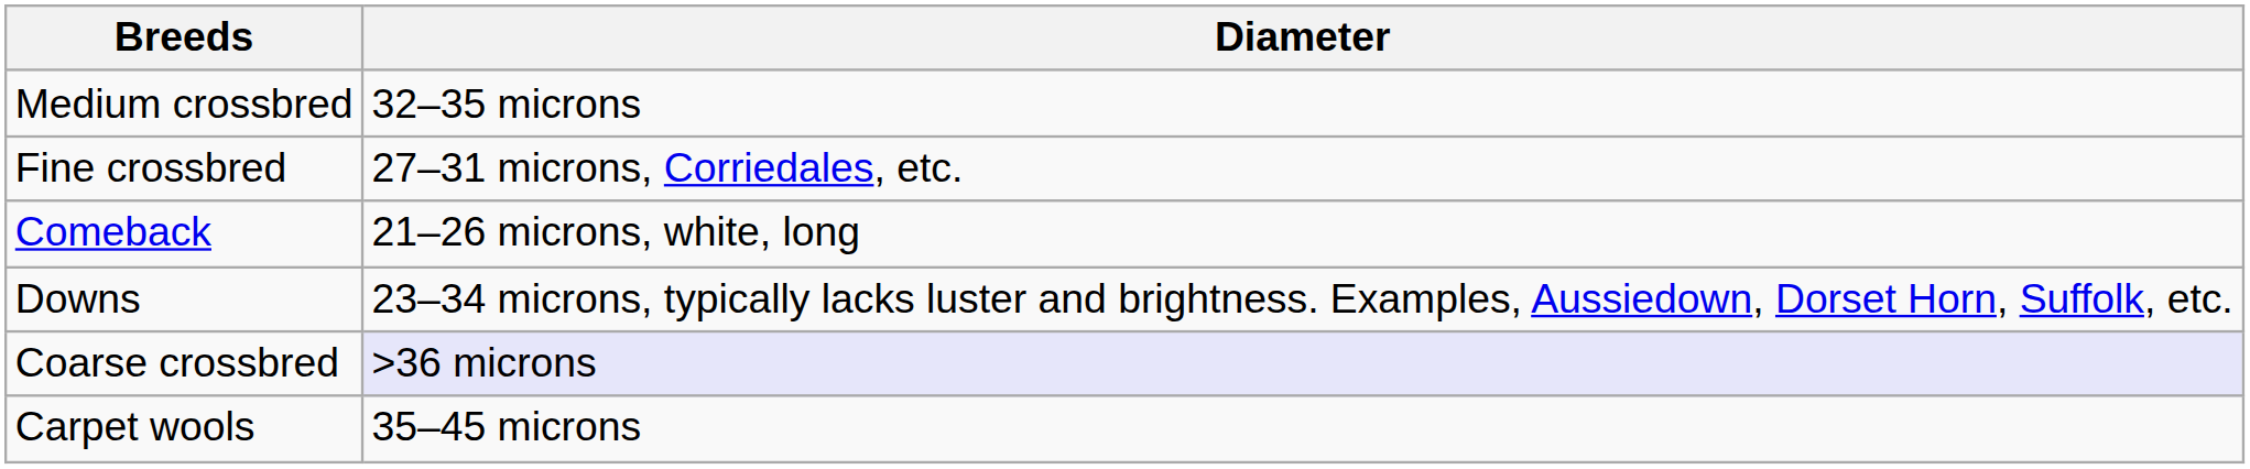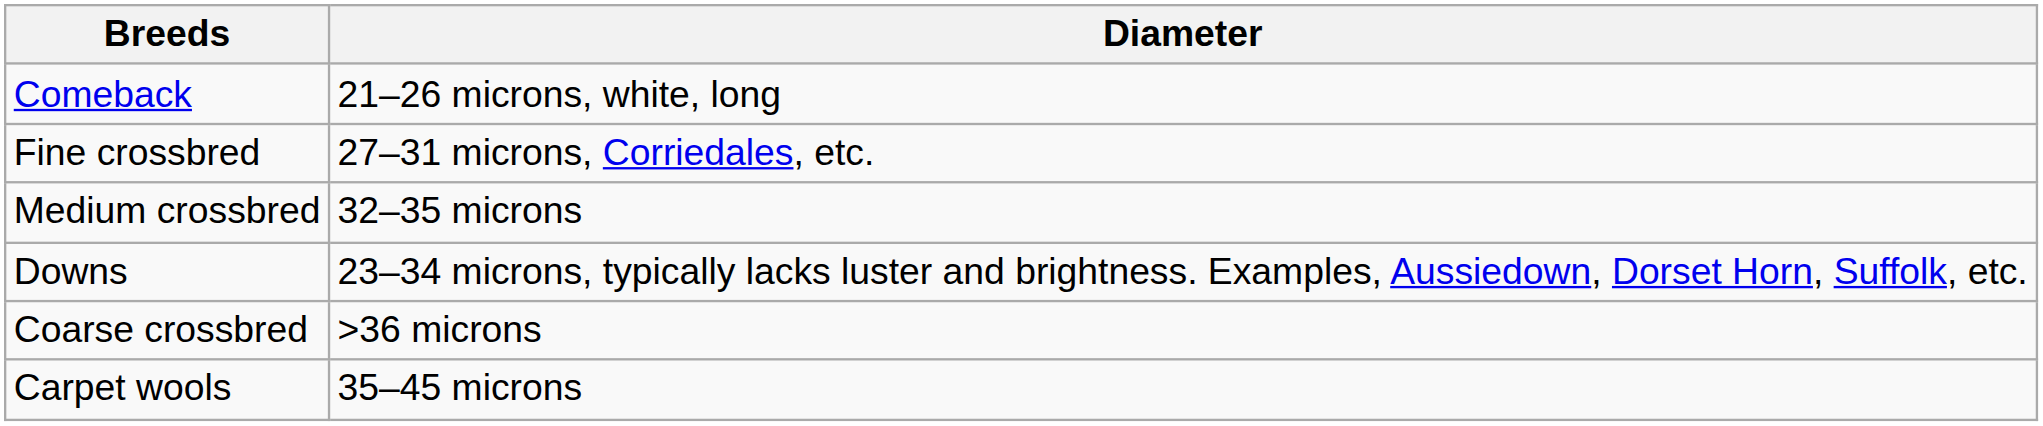rows swapped: Comeback <-> Medium crossbred
Coarse crossbred | Diameter: lavender background -> no background
